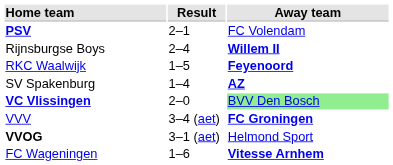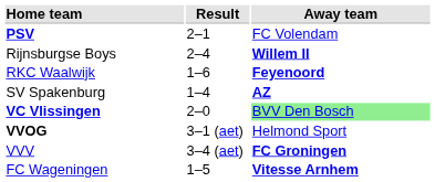RKC Waalwijk | Result: 1–5 -> 1–6
rows swapped: VVOG <-> VVV
FC Wageningen | Result: 1–6 -> 1–5
